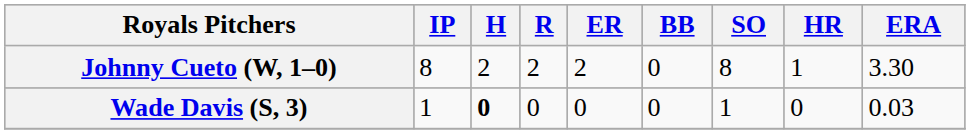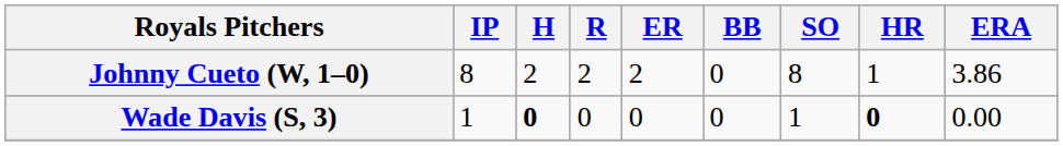Johnny Cueto (W, 1–0) | ERA: 3.30 -> 3.86
Wade Davis (S, 3) | HR: normal -> bold
Wade Davis (S, 3) | ERA: 0.03 -> 0.00
